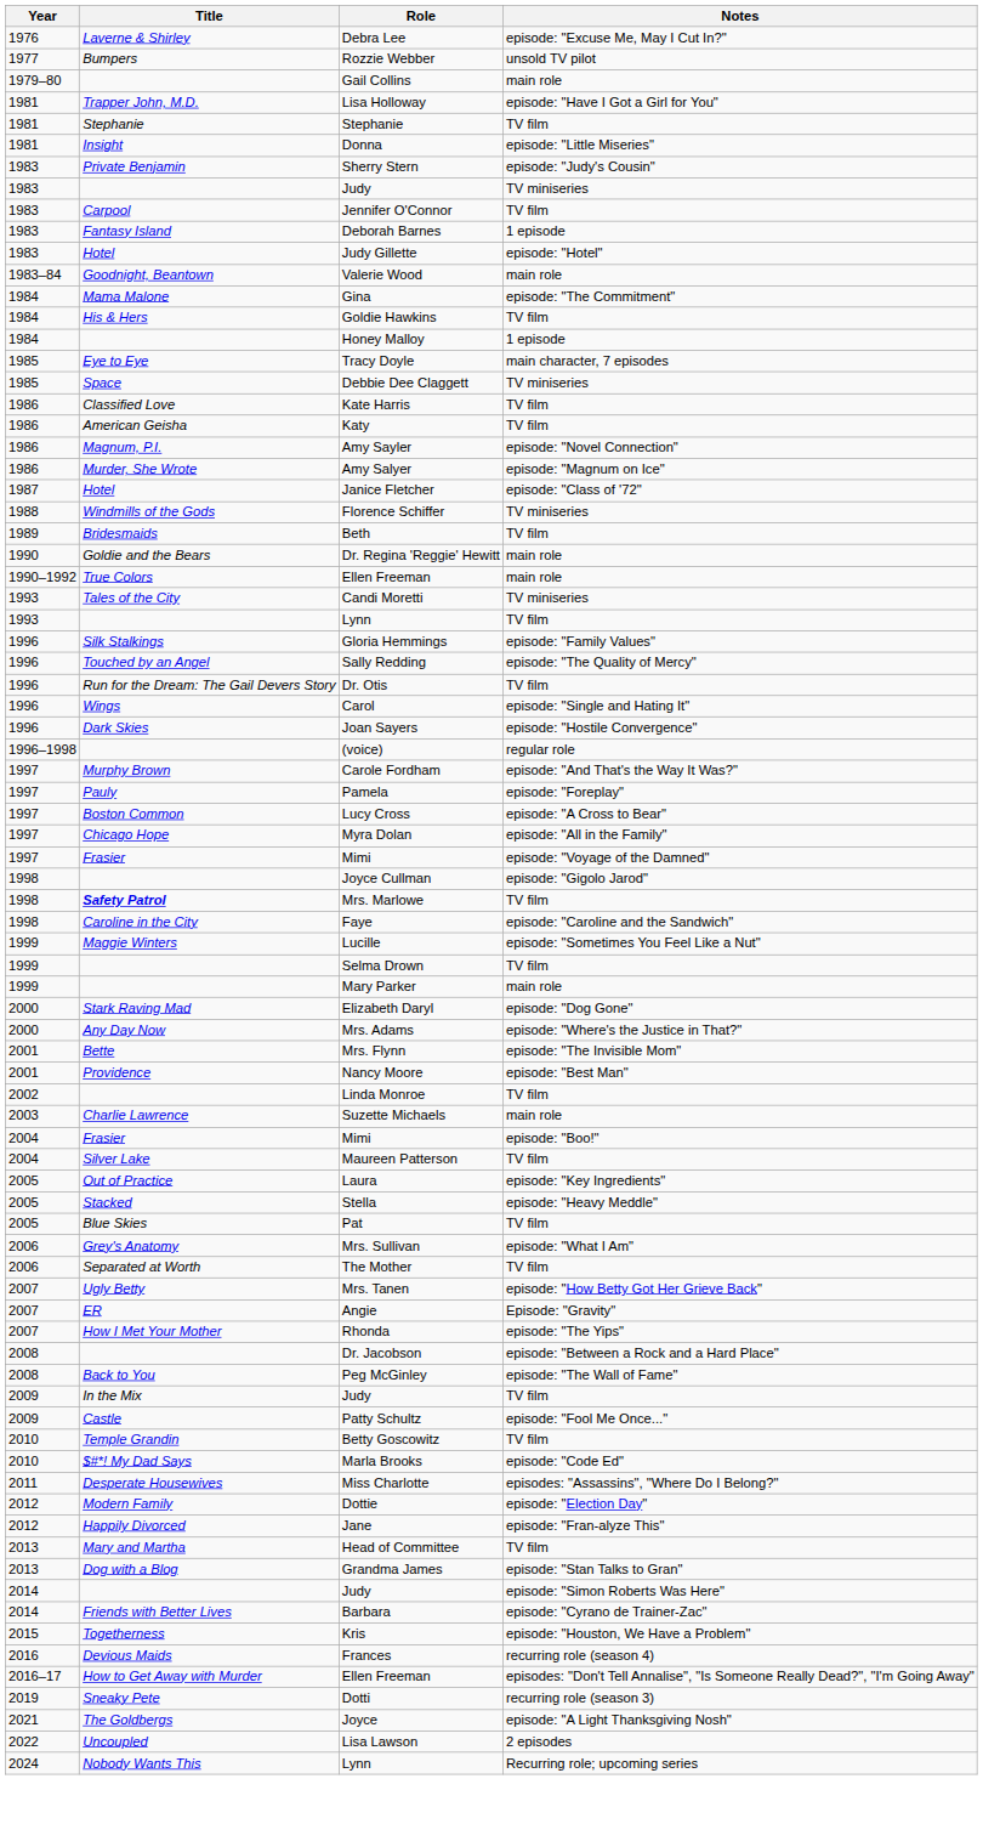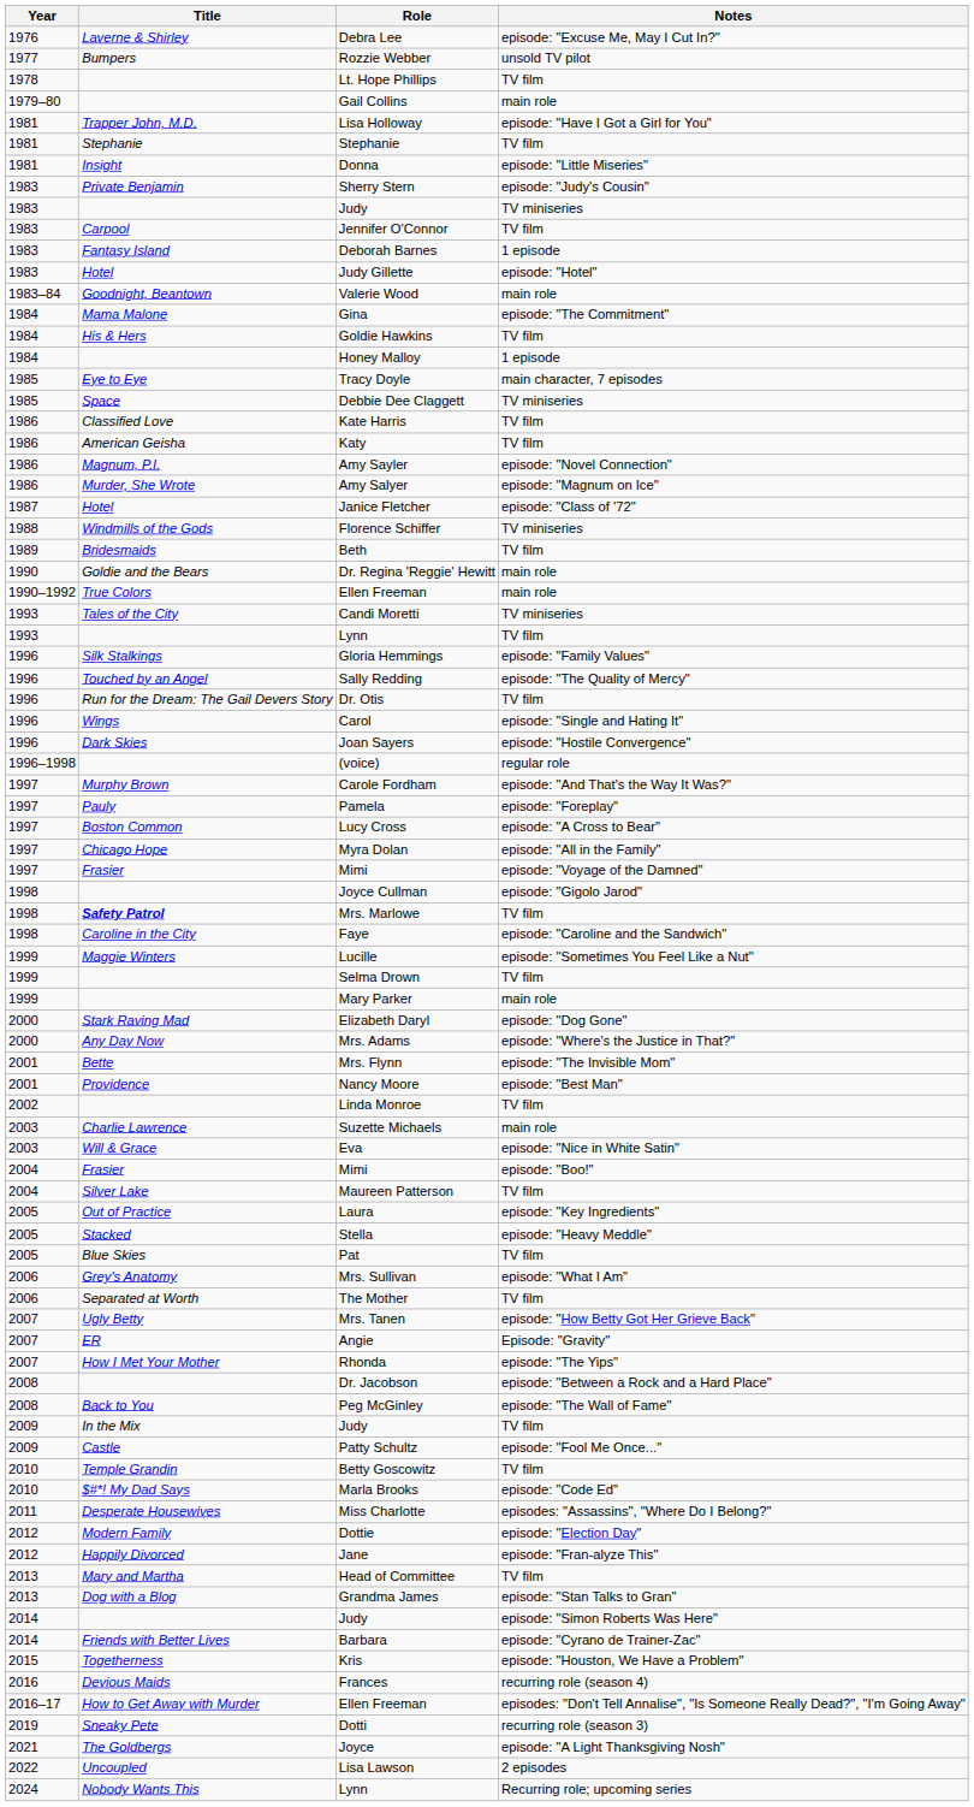+ row: 1978 | Lt. Hope Phillips | TV film
+ row: 2003 | Will & Grace | Eva | episode: "Nice in White Satin"
